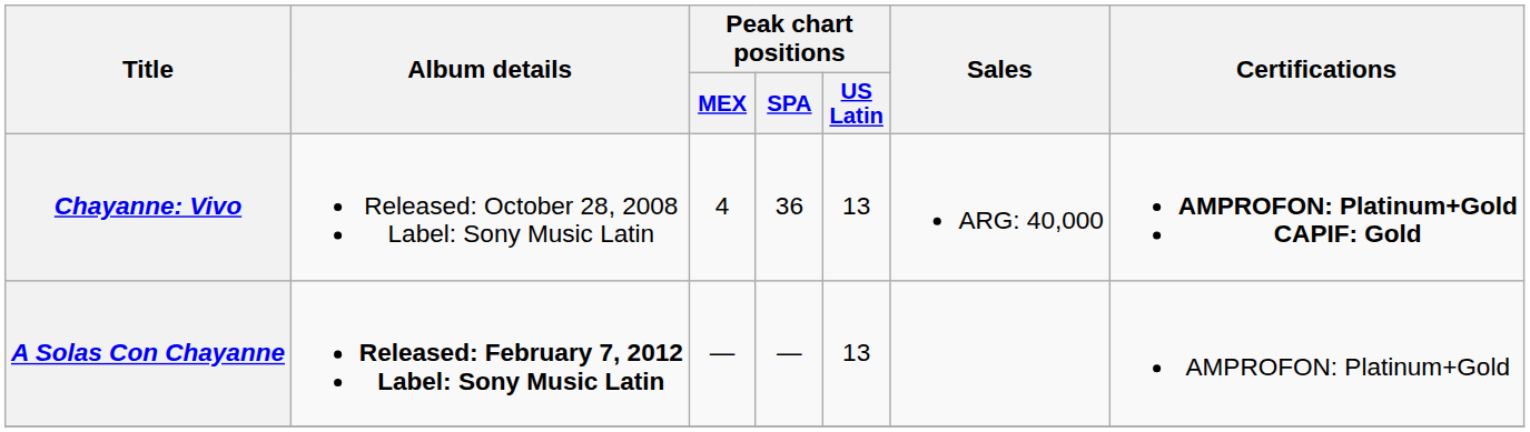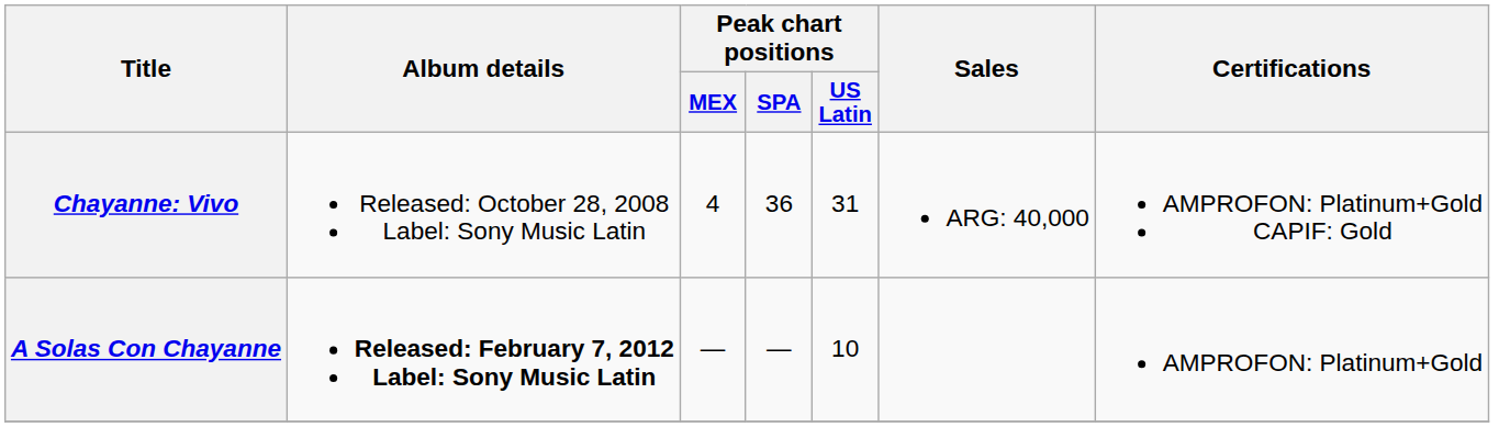Chayanne: Vivo | Peak chart positions / US Latin: 13 -> 31
Chayanne: Vivo | Certifications: bold -> normal
A Solas Con Chayanne | Peak chart positions / US Latin: 13 -> 10
